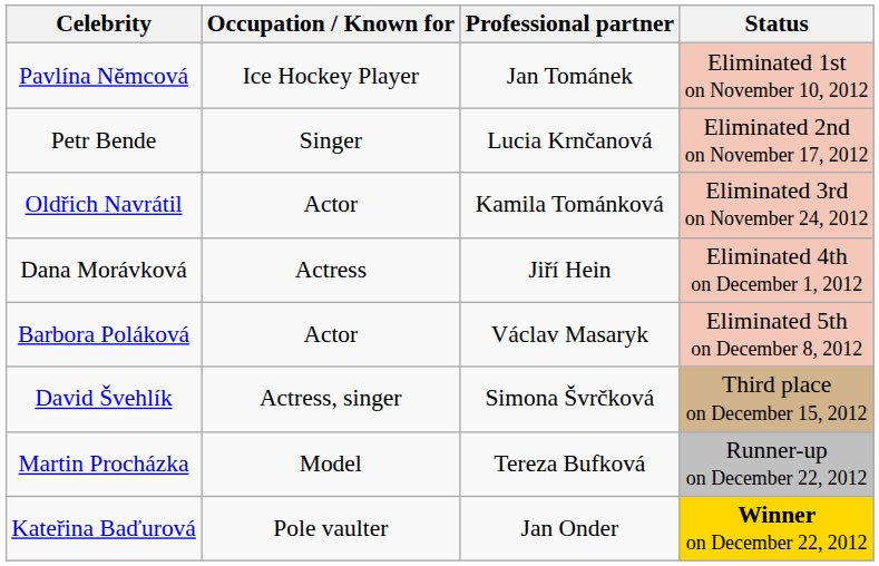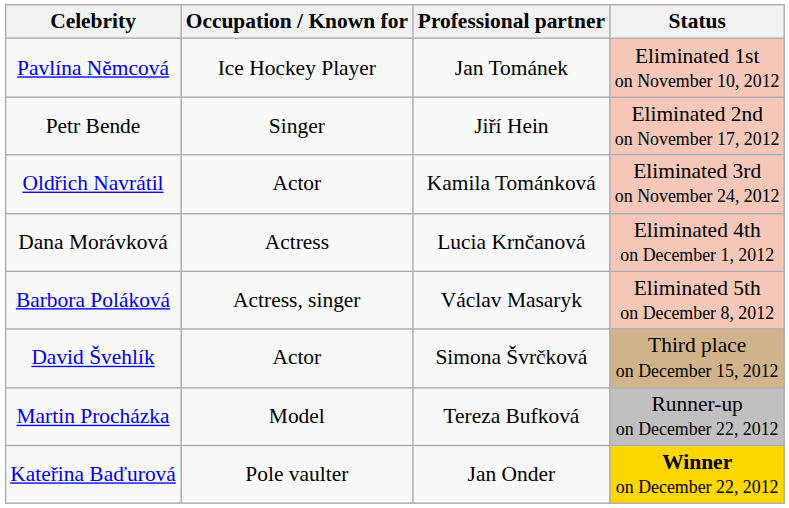Petr Bende | Professional partner: Lucia Krnčanová -> Jiří Hein
Dana Morávková | Professional partner: Jiří Hein -> Lucia Krnčanová
Barbora Poláková | Occupation / Known for: Actor -> Actress, singer
David Švehlík | Occupation / Known for: Actress, singer -> Actor
